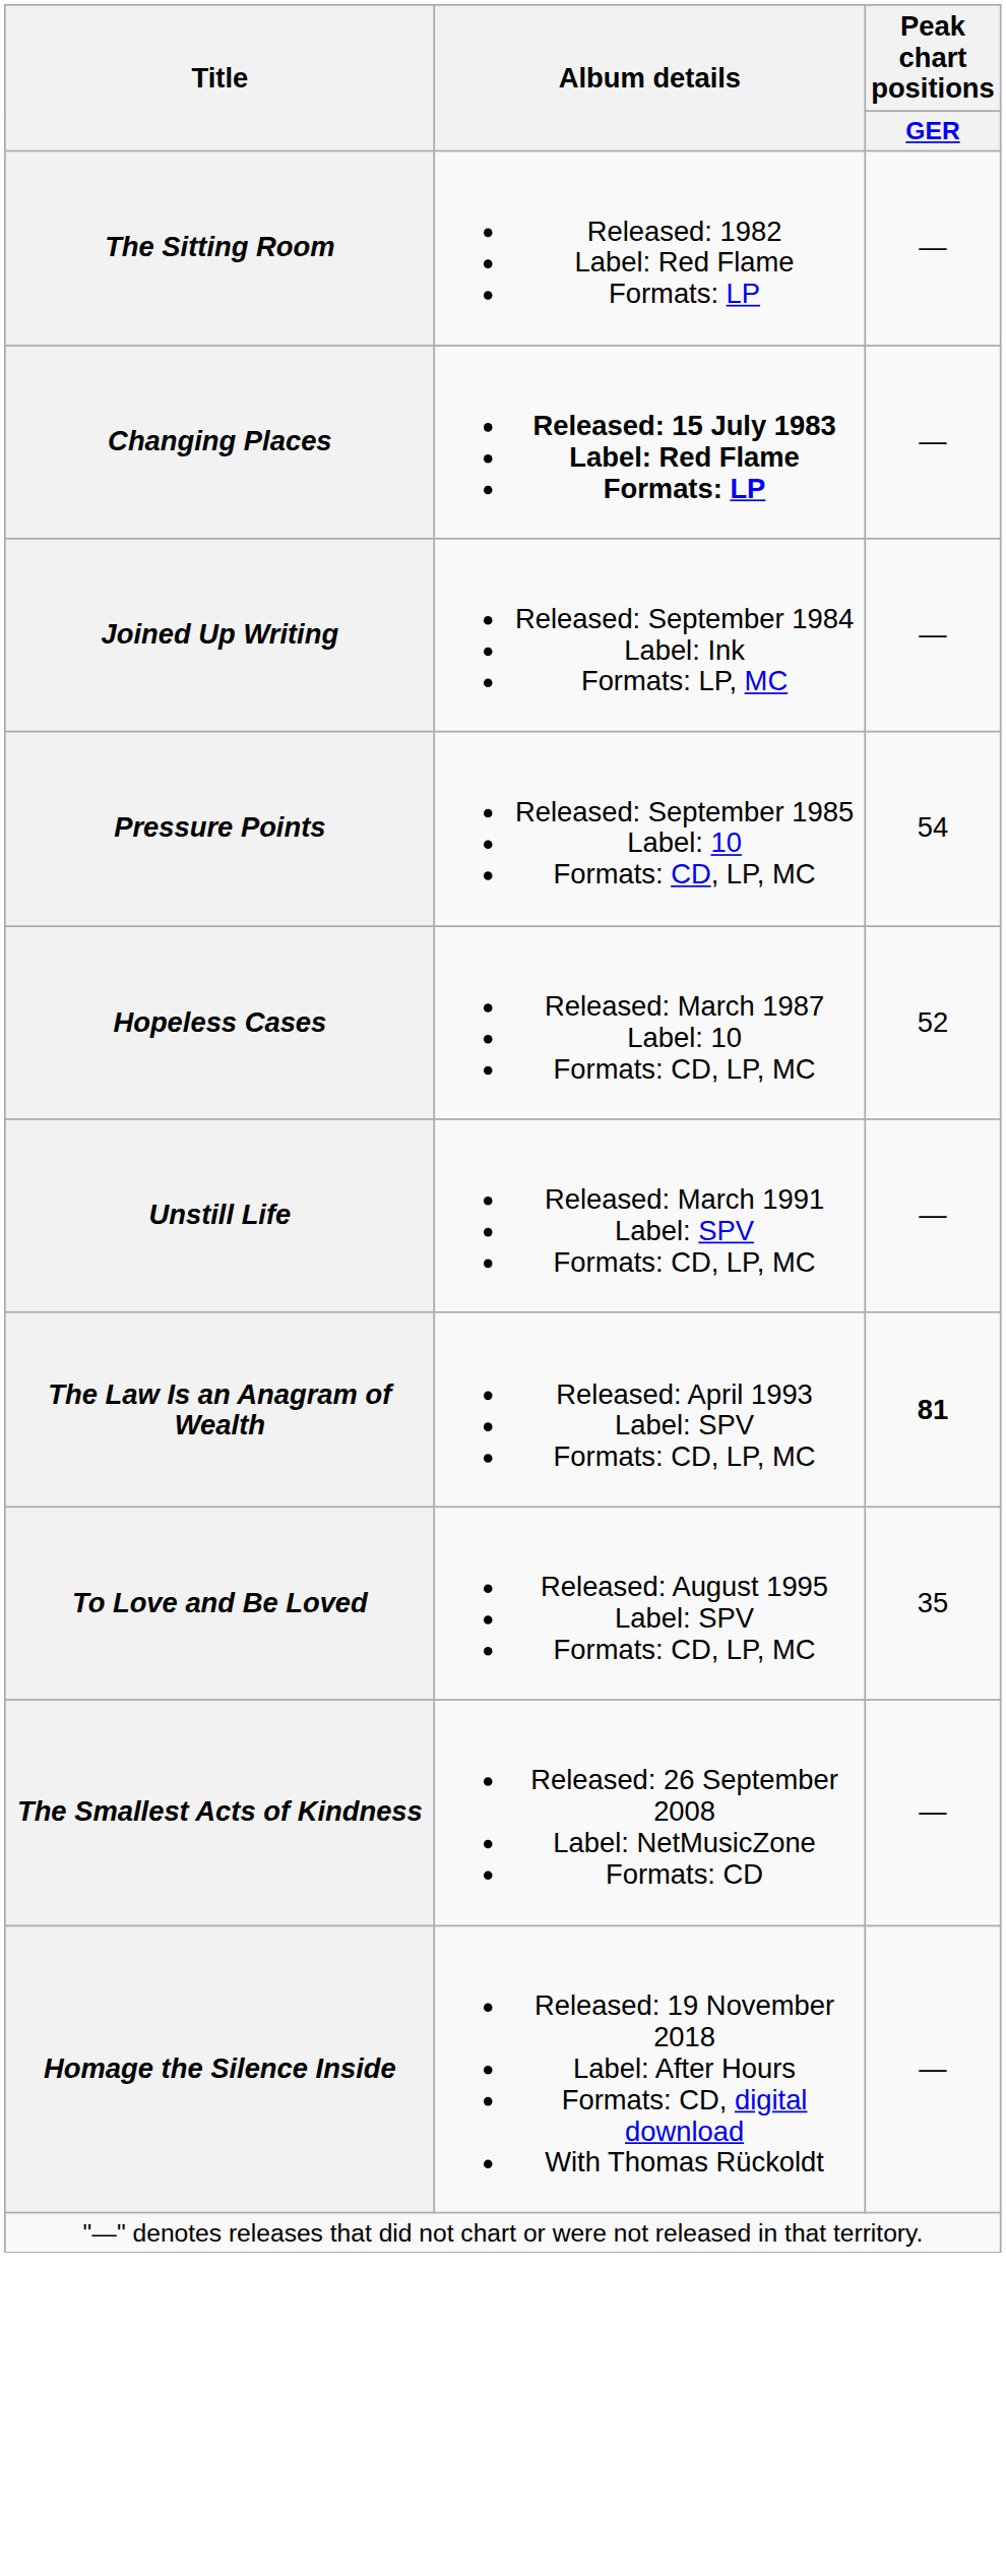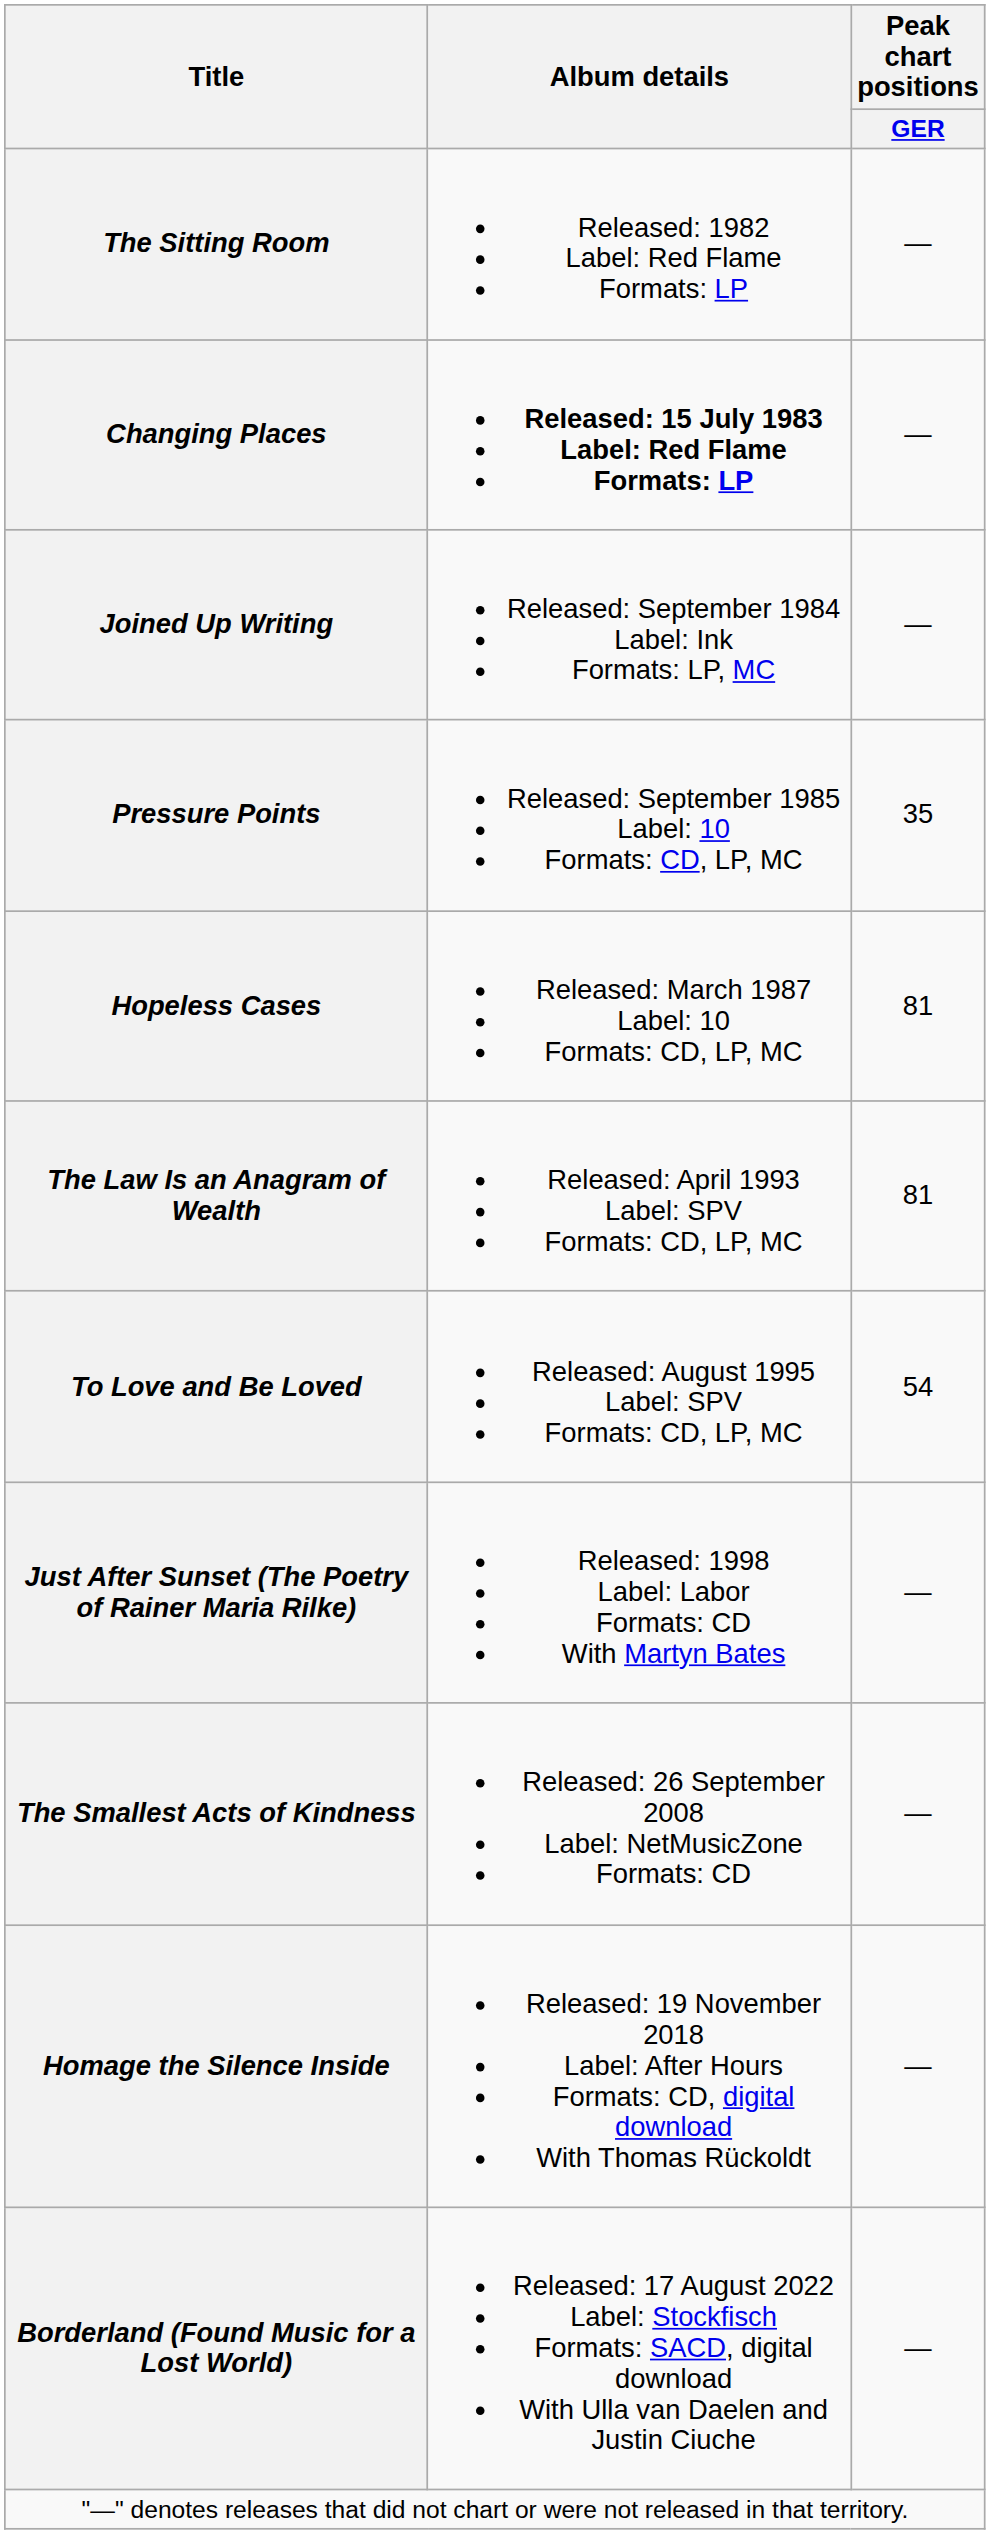Pressure Points | Peak chart positions / GER: 54 -> 35
Hopeless Cases | Peak chart positions / GER: 52 -> 81
- row: Unstill Life | Released: March 1991 Label: SPV Formats: CD, LP, MC | —
The Law Is an Anagram of Wealth | Peak chart positions / GER: bold -> normal
To Love and Be Loved | Peak chart positions / GER: 35 -> 54
+ row: Just After Sunset (The Poetry of Rainer Maria Rilke) | Released: 1998 Label: Labor Formats: CD With Martyn Bates | —
+ row: Borderland (Found Music for a Lost World) | Released: 17 August 2022 Label: Stockfisch Formats: SACD, digital download With Ulla van Daelen and Justin Ciuche | —
